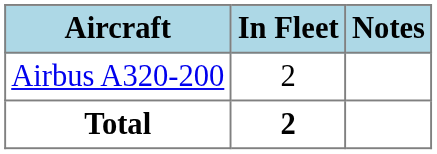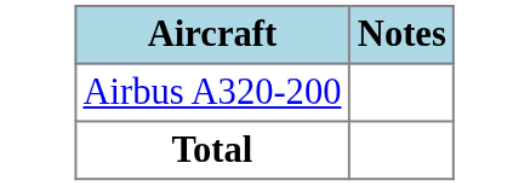- column: In Fleet | 2 | 2
